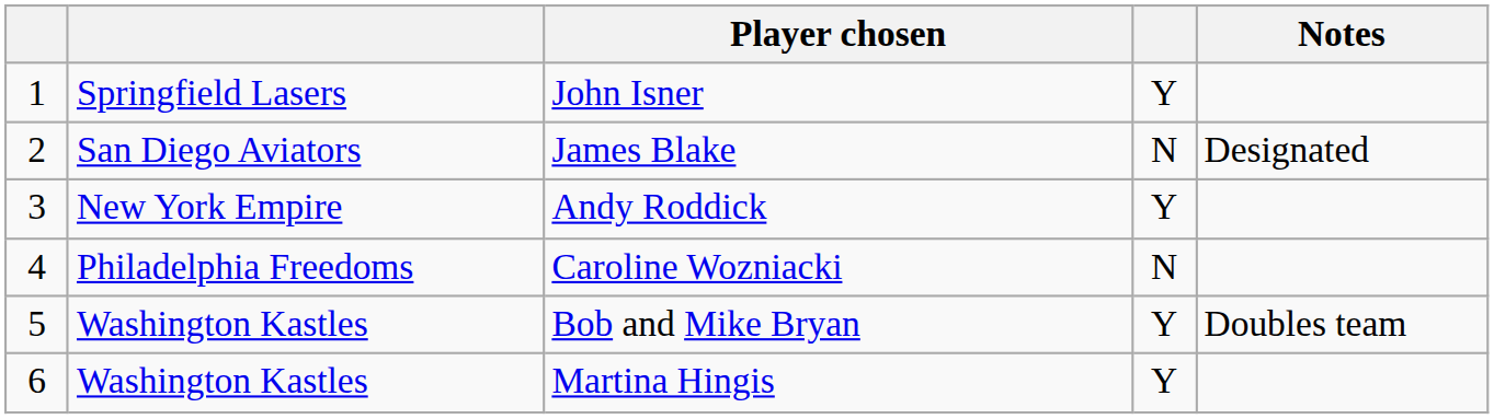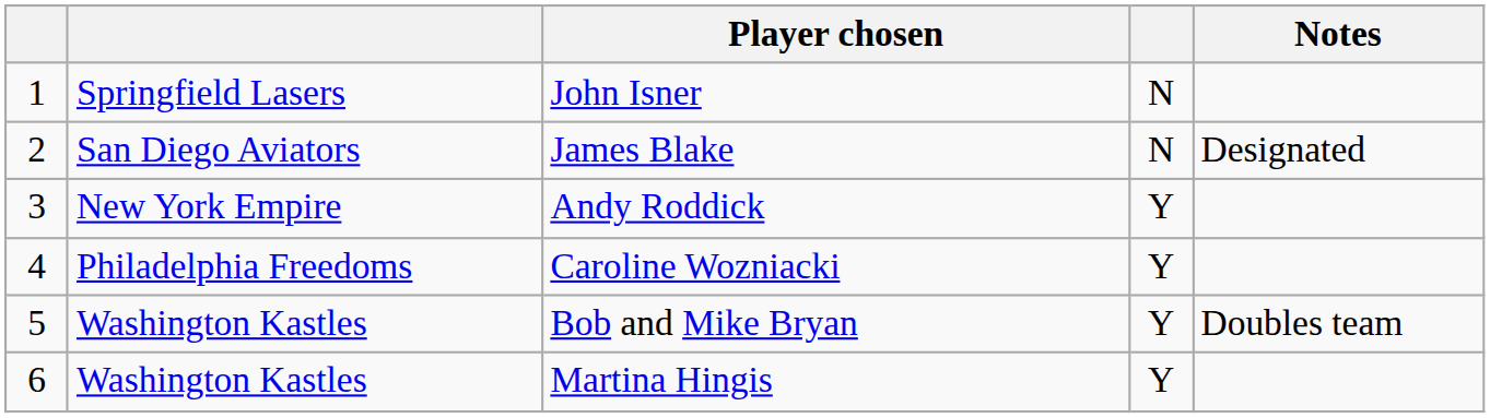John Isner | column 4: Y -> N
Caroline Wozniacki | column 4: N -> Y
